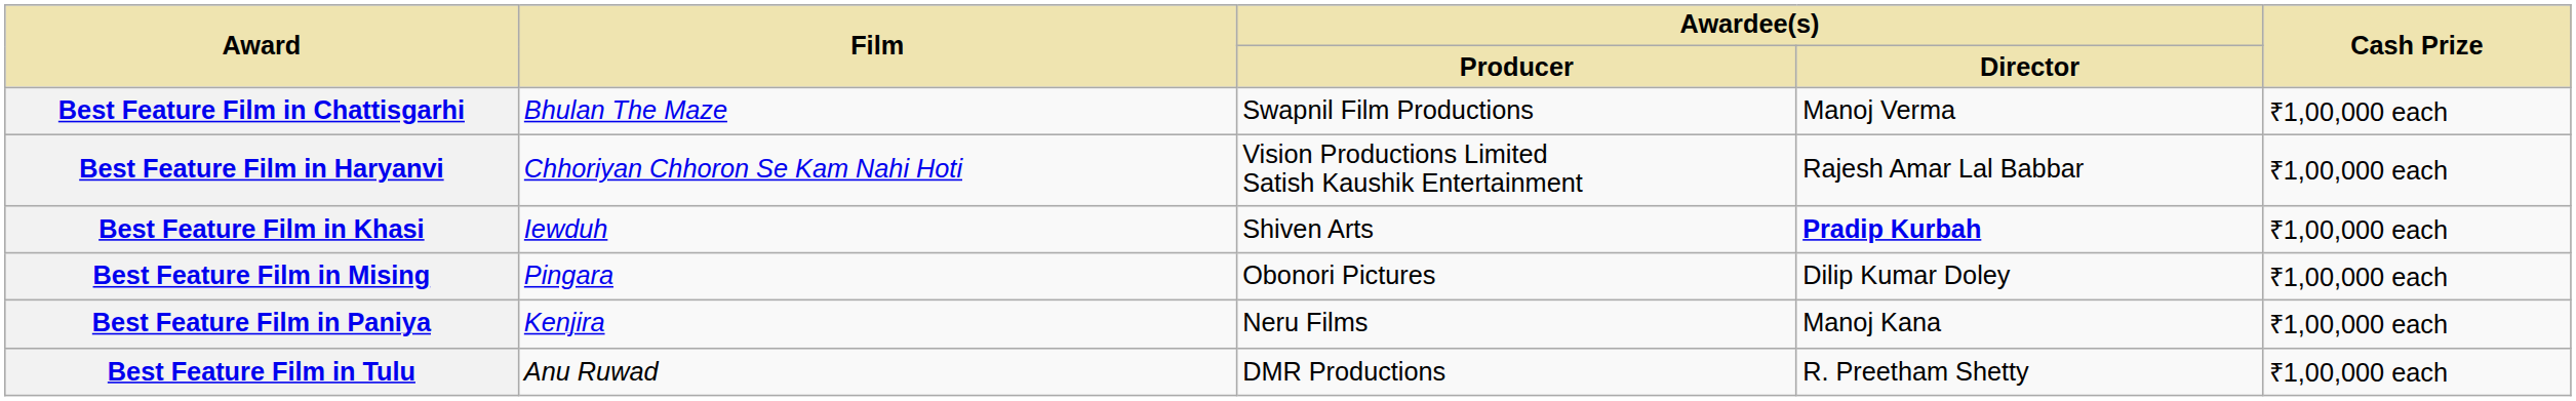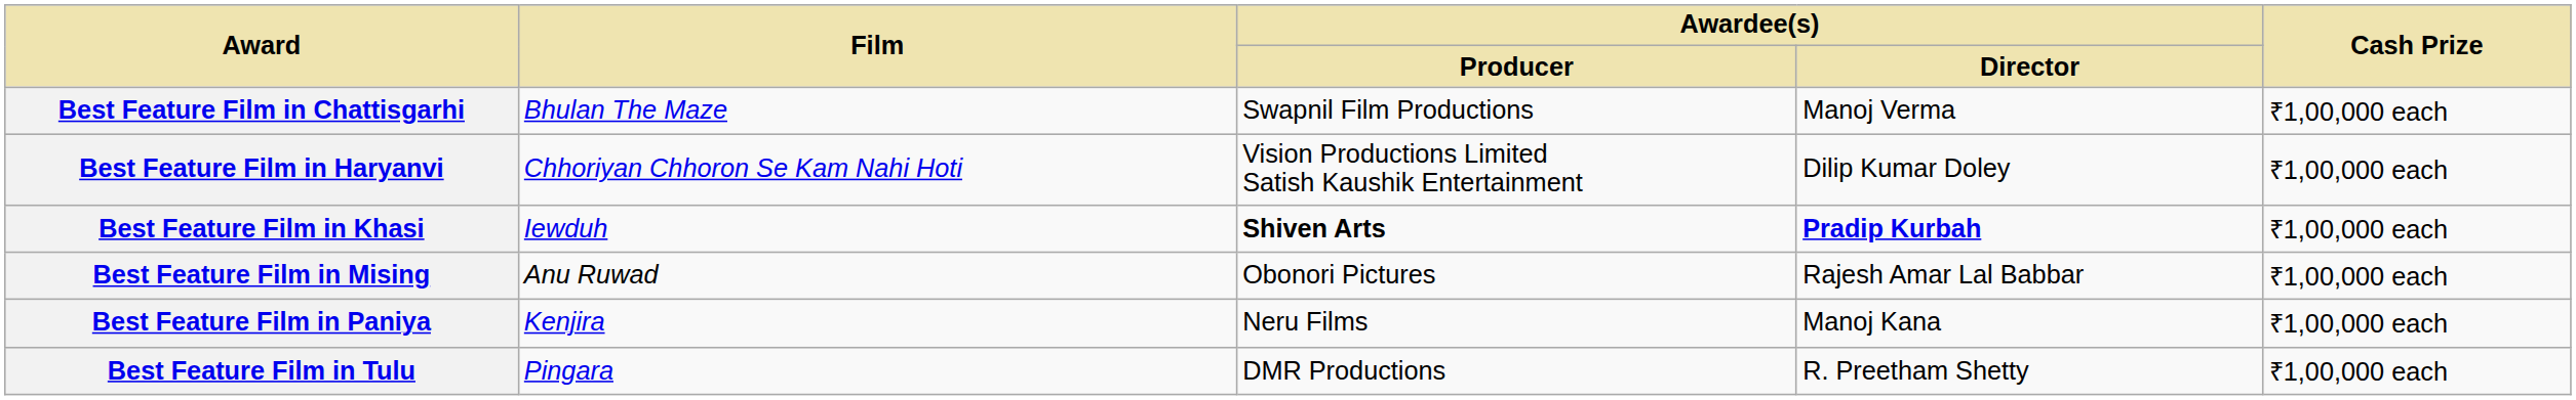Best Feature Film in Haryanvi | Awardee(s) / Director: Rajesh Amar Lal Babbar -> Dilip Kumar Doley
Best Feature Film in Khasi | Awardee(s) / Producer: normal -> bold
Best Feature Film in Mising | Film: Pingara -> Anu Ruwad
Best Feature Film in Mising | Awardee(s) / Director: Dilip Kumar Doley -> Rajesh Amar Lal Babbar
Best Feature Film in Tulu | Film: Anu Ruwad -> Pingara
